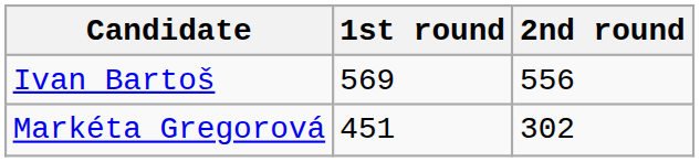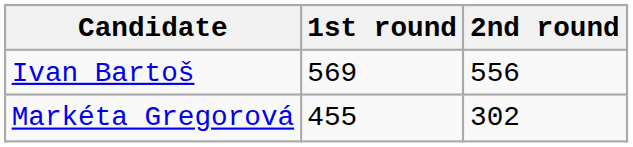Markéta Gregorová | 1st round: 451 -> 455
